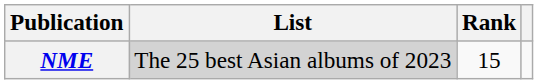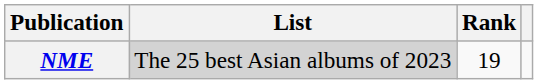NME | Rank: 15 -> 19
